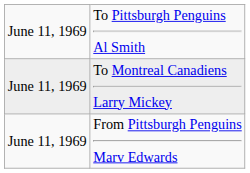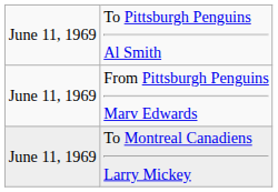rows swapped: To Montreal Canadiens Larry Mickey <-> From Pittsburgh Penguins Marv Edwards
